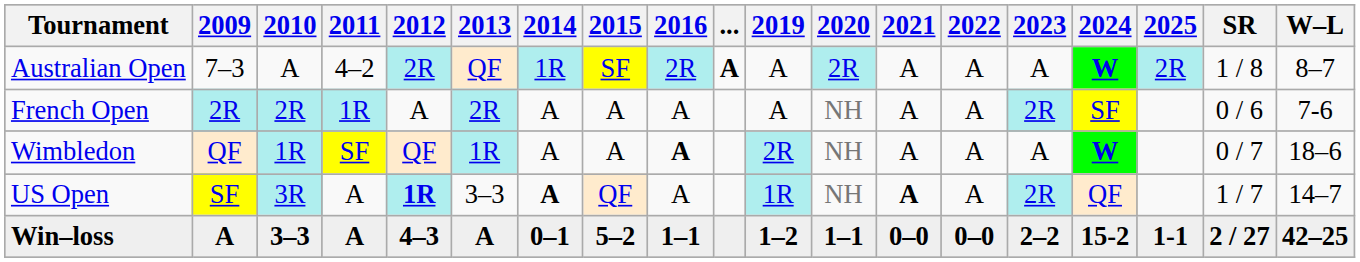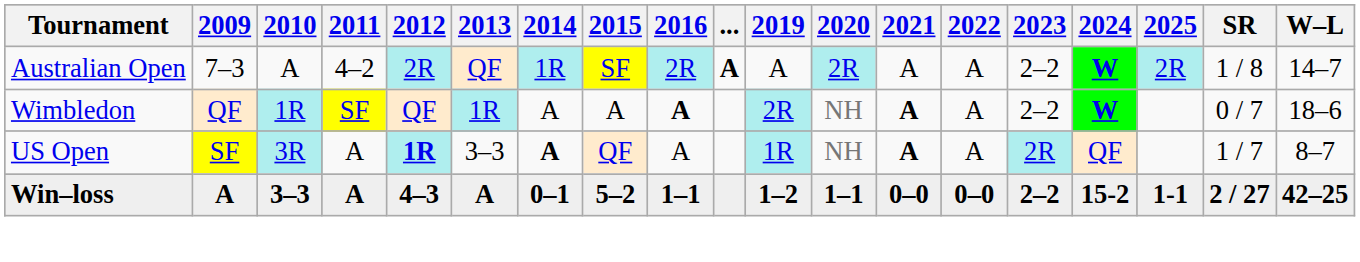Australian Open | 2023: A -> 2–2
Australian Open | W–L: 8–7 -> 14–7
- row: French Open | 2R | 2R | 1R | A | 2R | A | A | A | A | NH | A | A | 2R | SF | 0 / 6 | 7-6
Wimbledon | 2021: normal -> bold
Wimbledon | 2023: A -> 2–2
US Open | W–L: 14–7 -> 8–7
